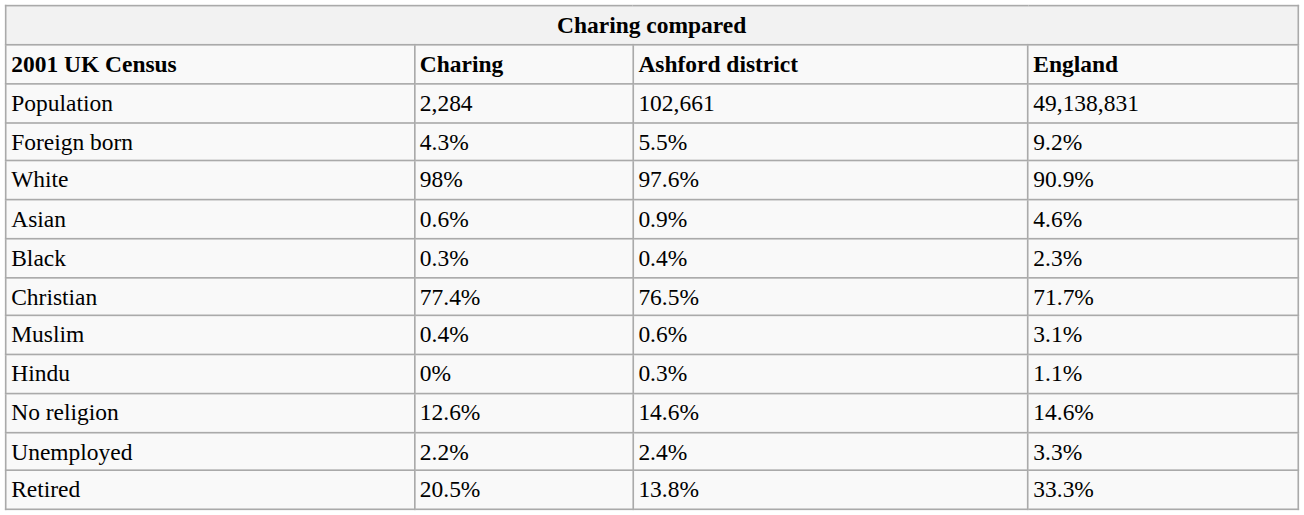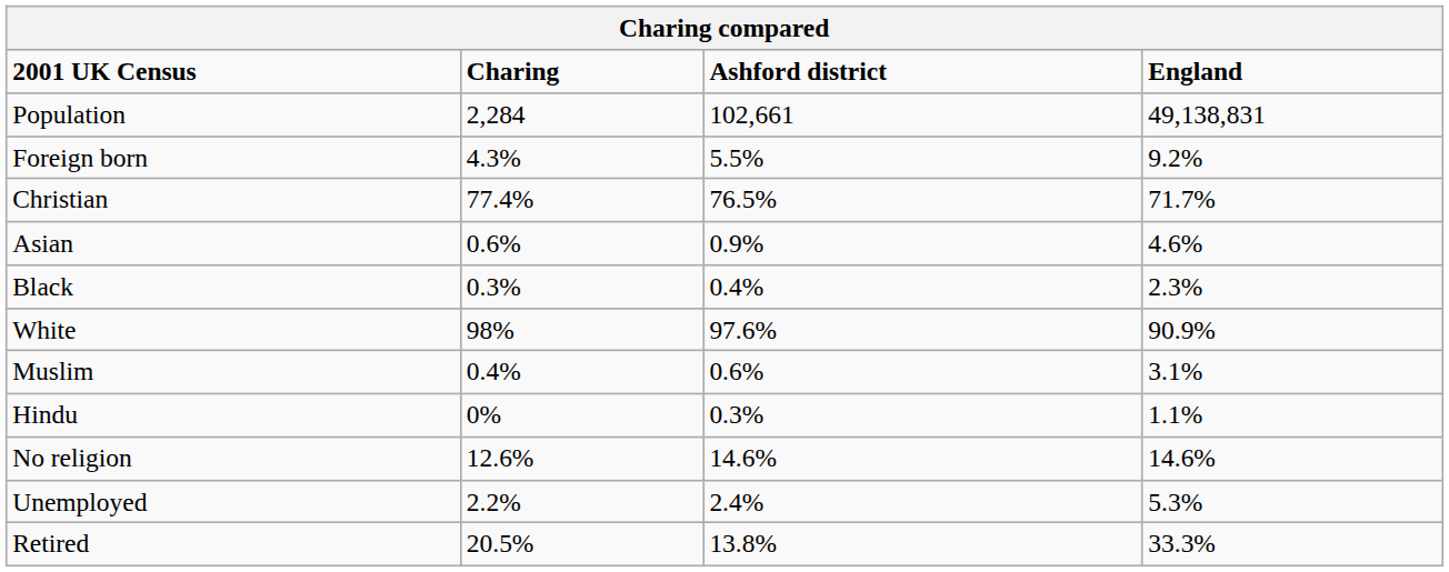rows swapped: White <-> Christian
Unemployed | England: 3.3% -> 5.3%
